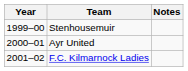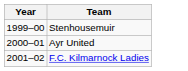- column: Notes
